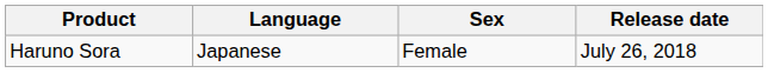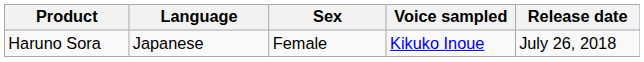+ column: Voice sampled | Kikuko Inoue
